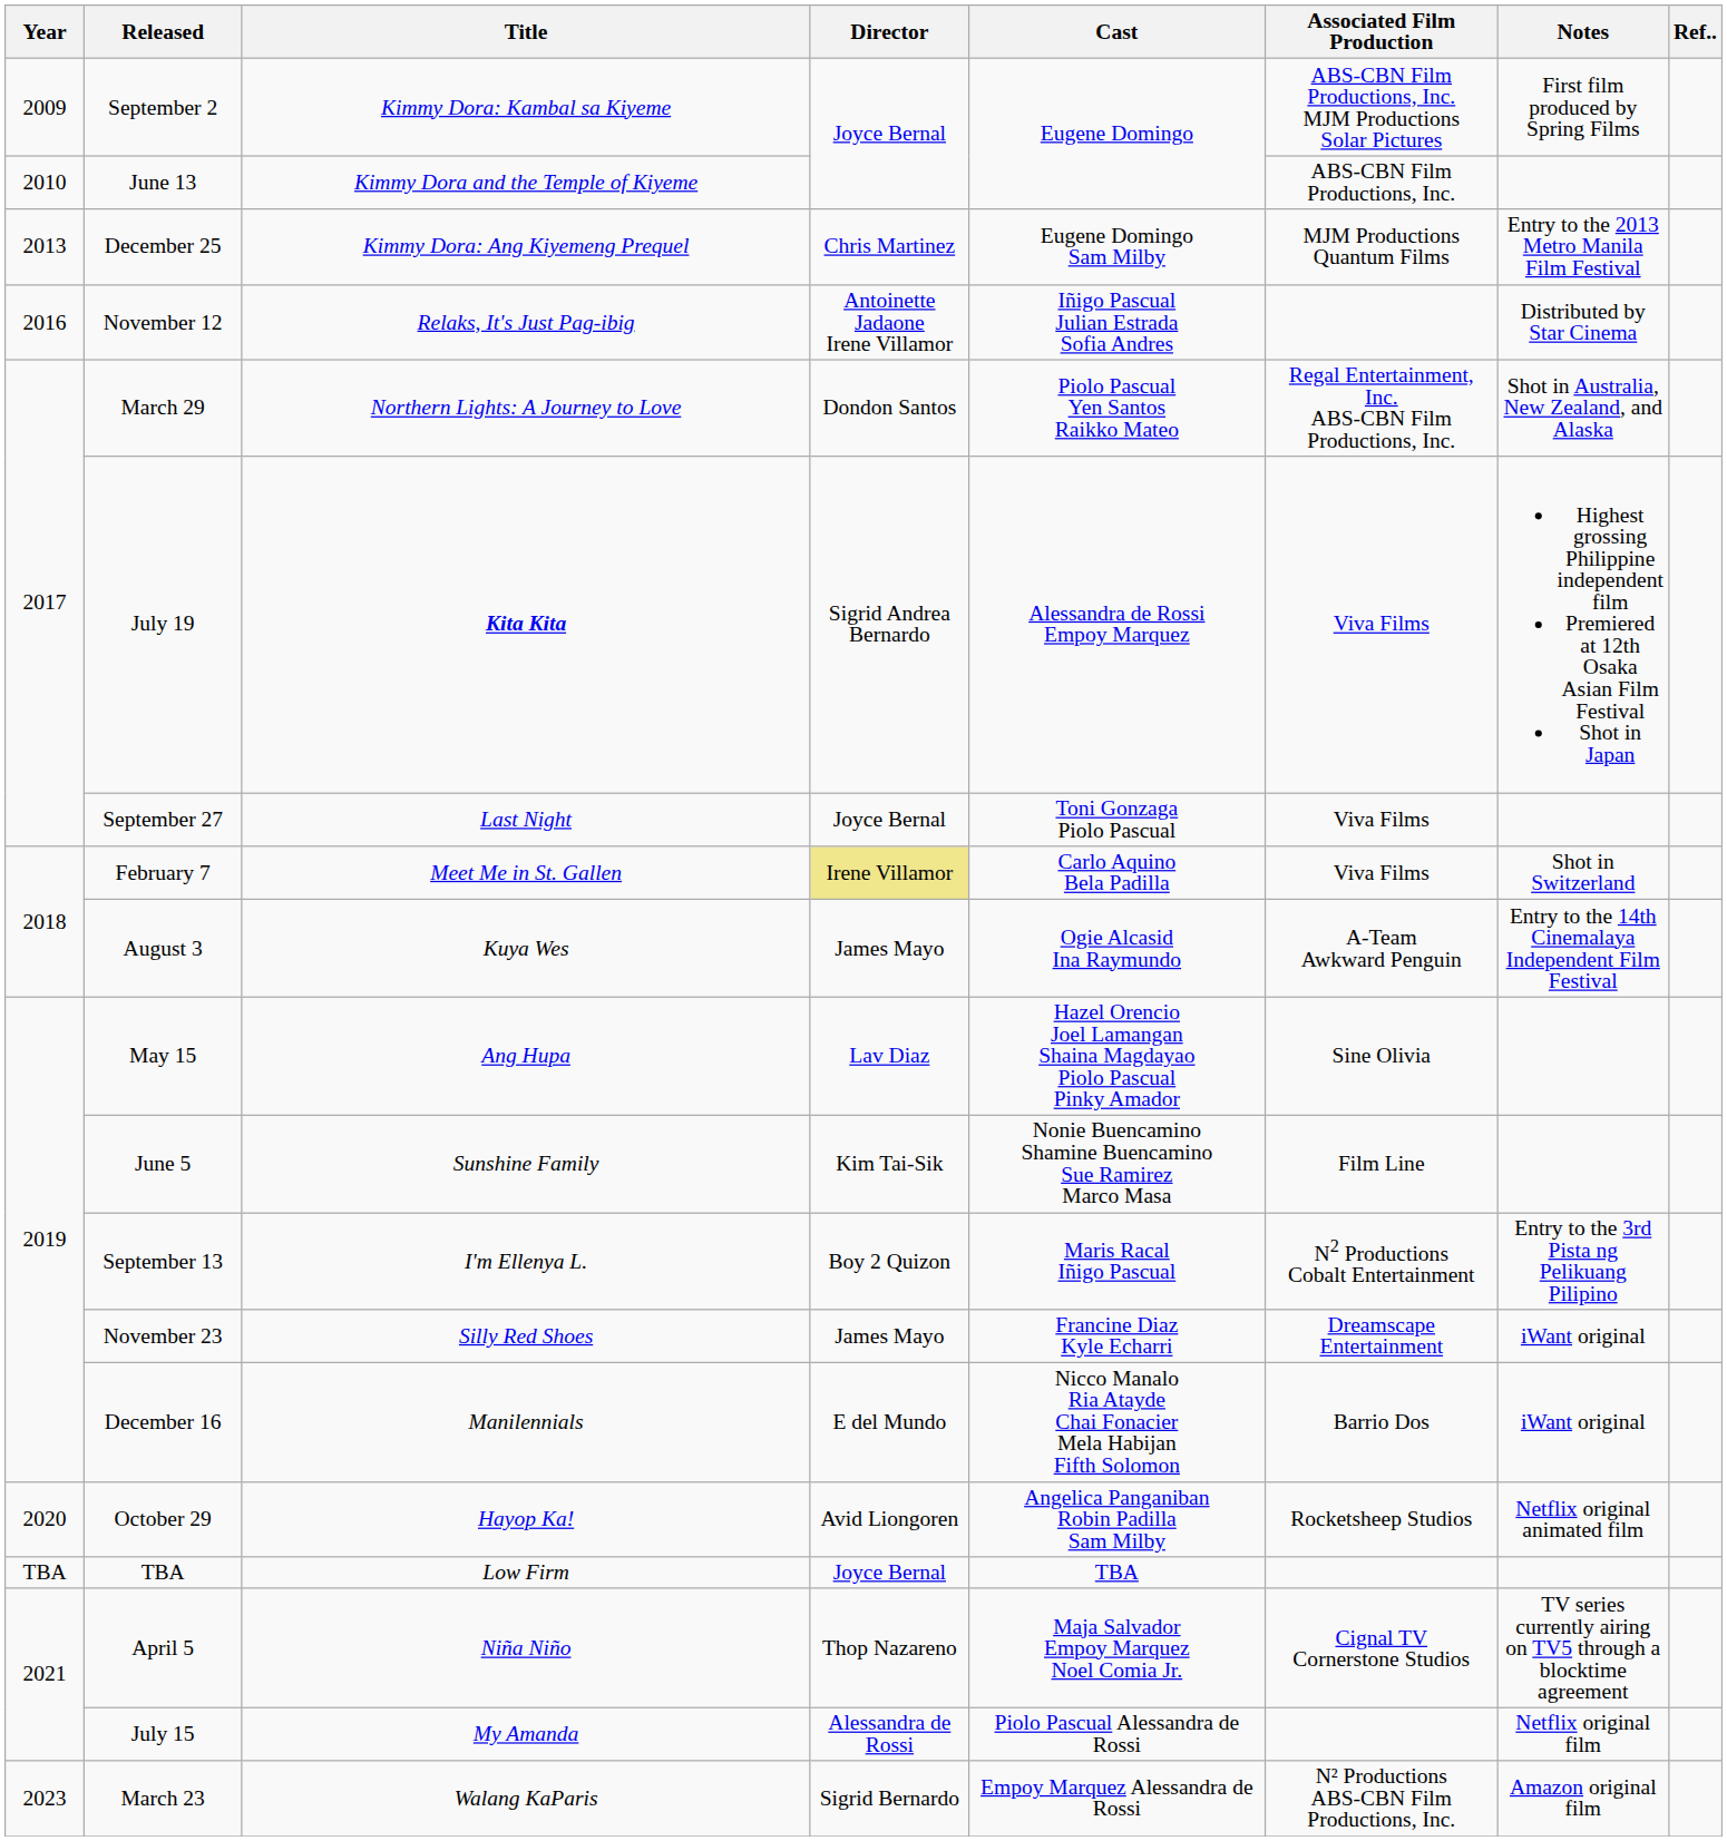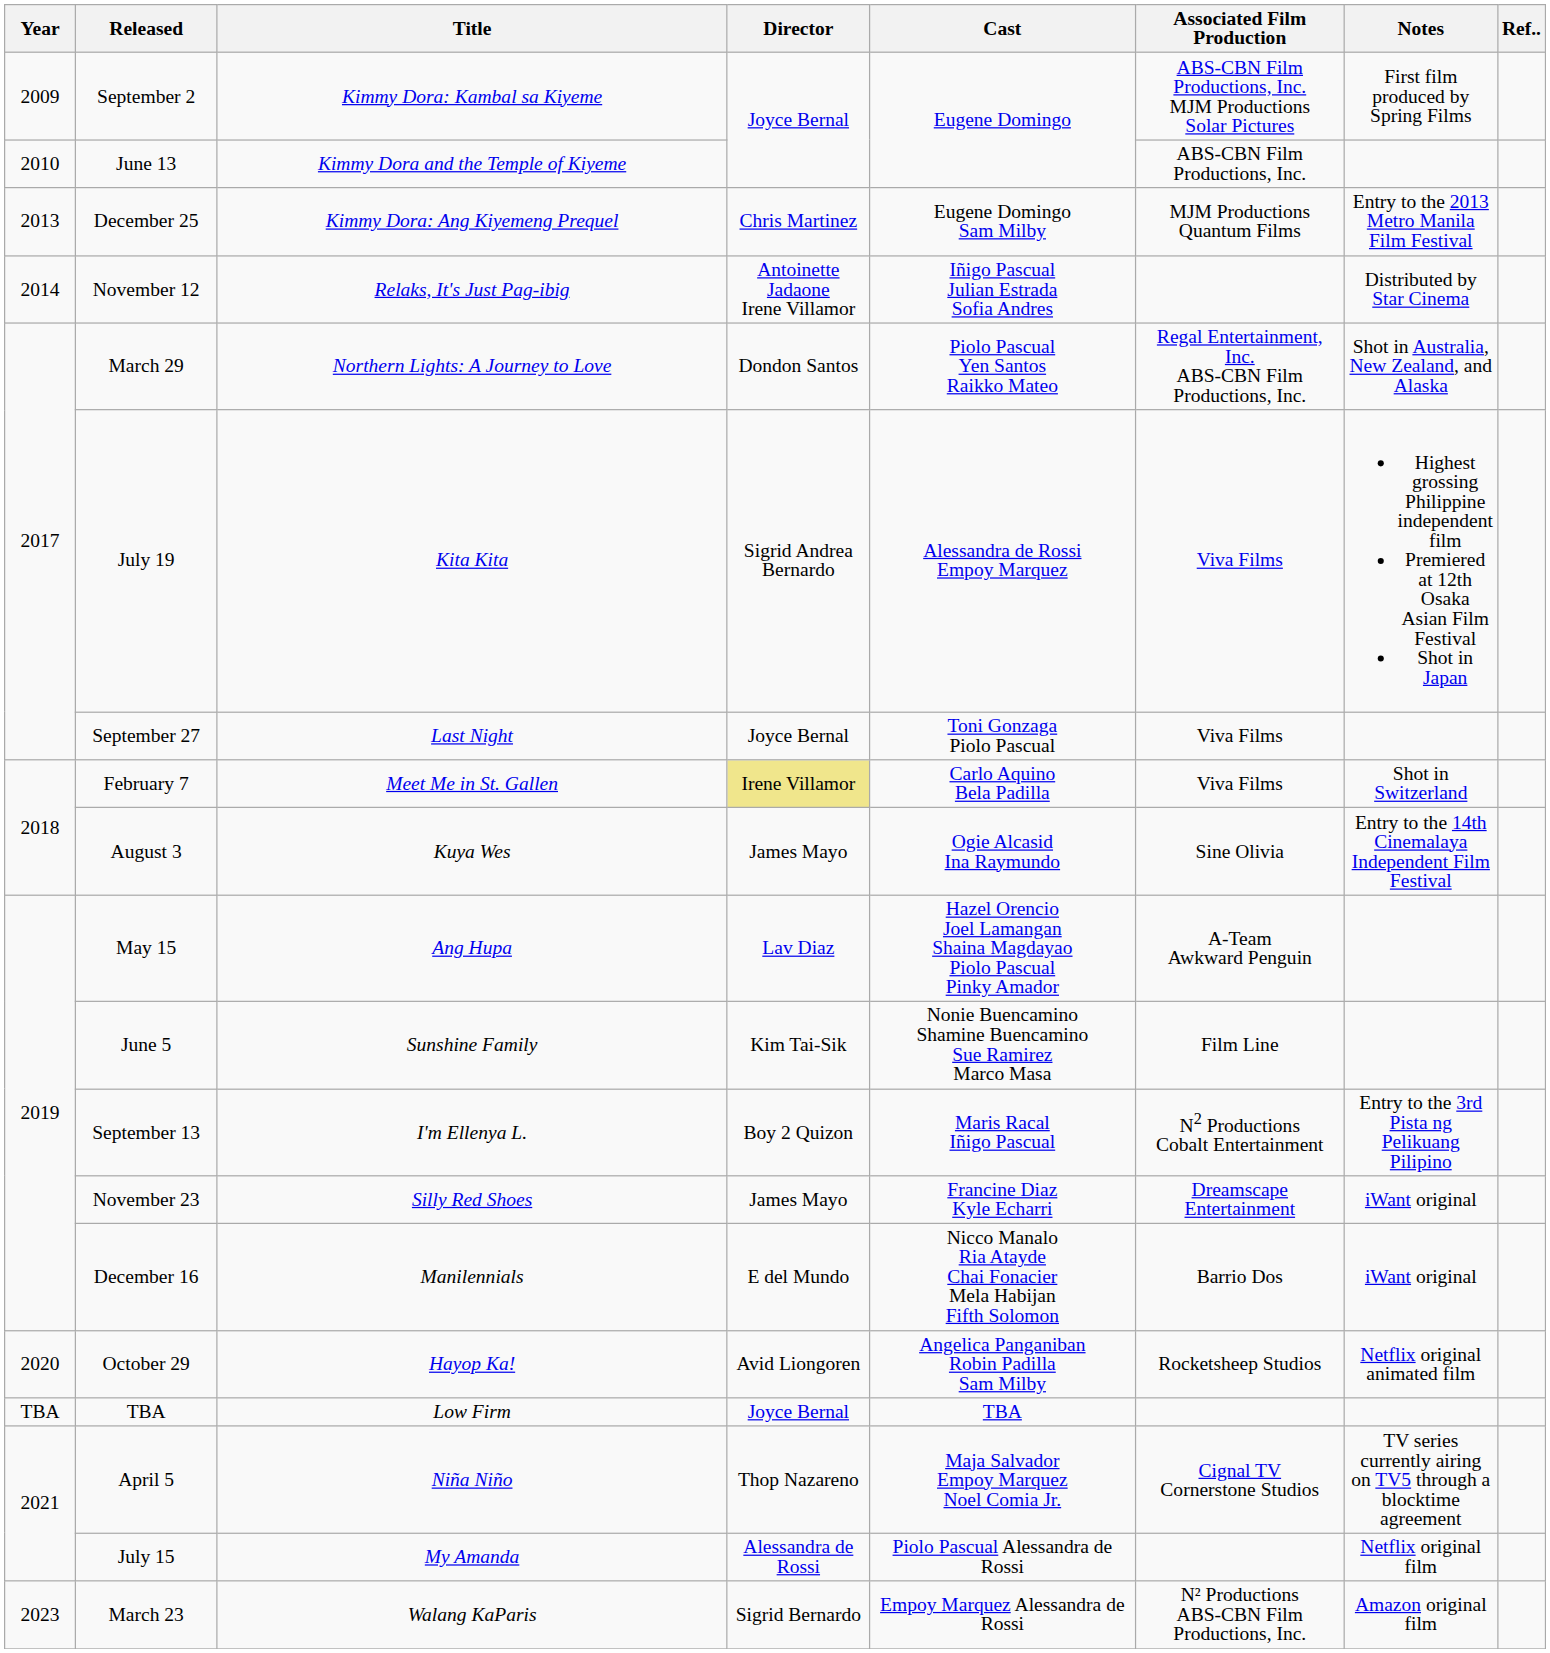November 12 | Year: 2016 -> 2014
July 19 | Title: bold -> normal
August 3 | Associated Film Production: A-Team Awkward Penguin -> Sine Olivia
May 15 | Associated Film Production: Sine Olivia -> A-Team Awkward Penguin
